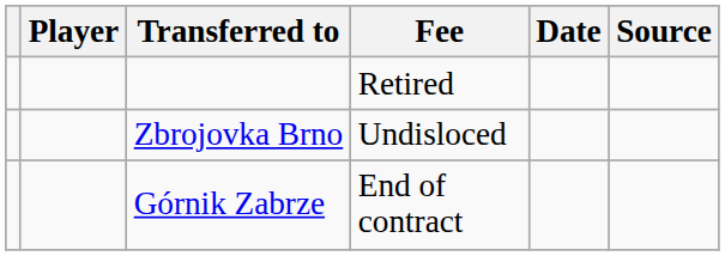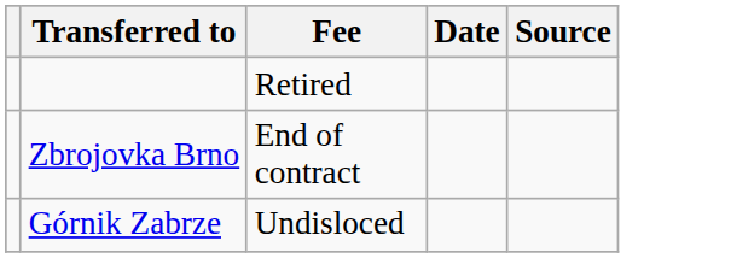- column: Player
Zbrojovka Brno | Fee: Undisloced -> End of contract
Górnik Zabrze | Fee: End of contract -> Undisloced
